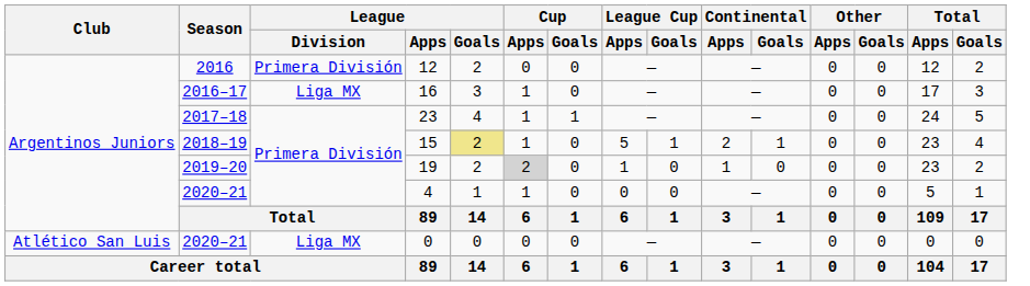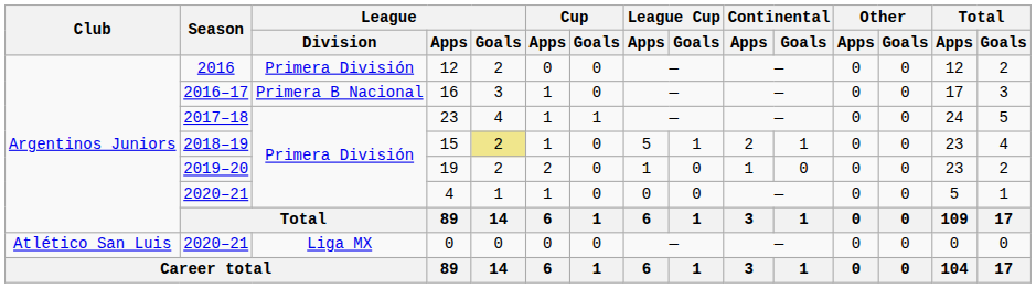16 | League / Division: Liga MX -> Primera B Nacional
19 | Cup / Apps: lightgrey background -> no background
